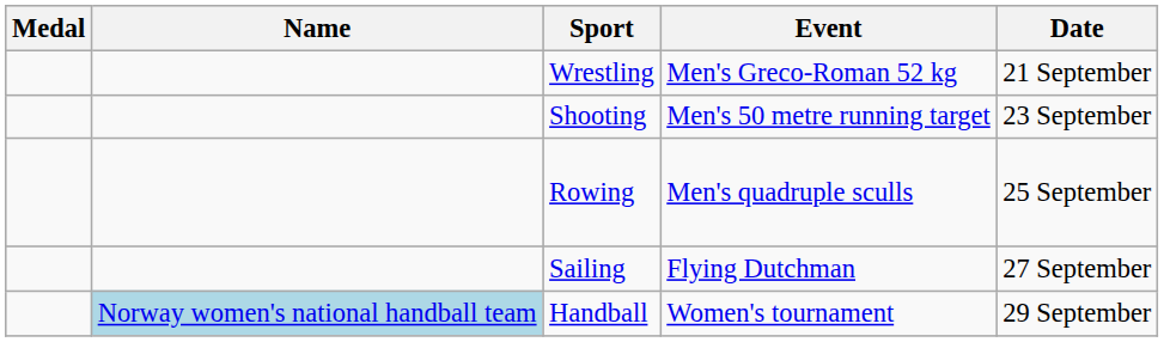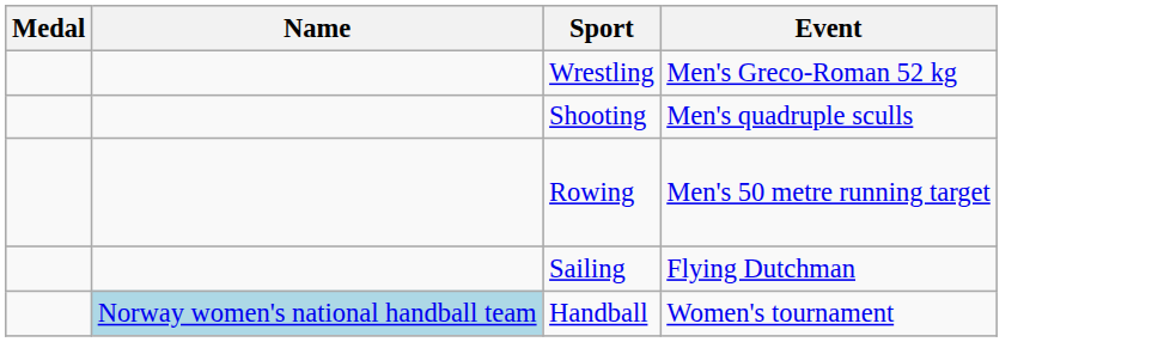- column: Date | 21 September | 23 September | 25 September | 27 September | 29 September
Shooting | Event: Men's 50 metre running target -> Men's quadruple sculls
Rowing | Event: Men's quadruple sculls -> Men's 50 metre running target
